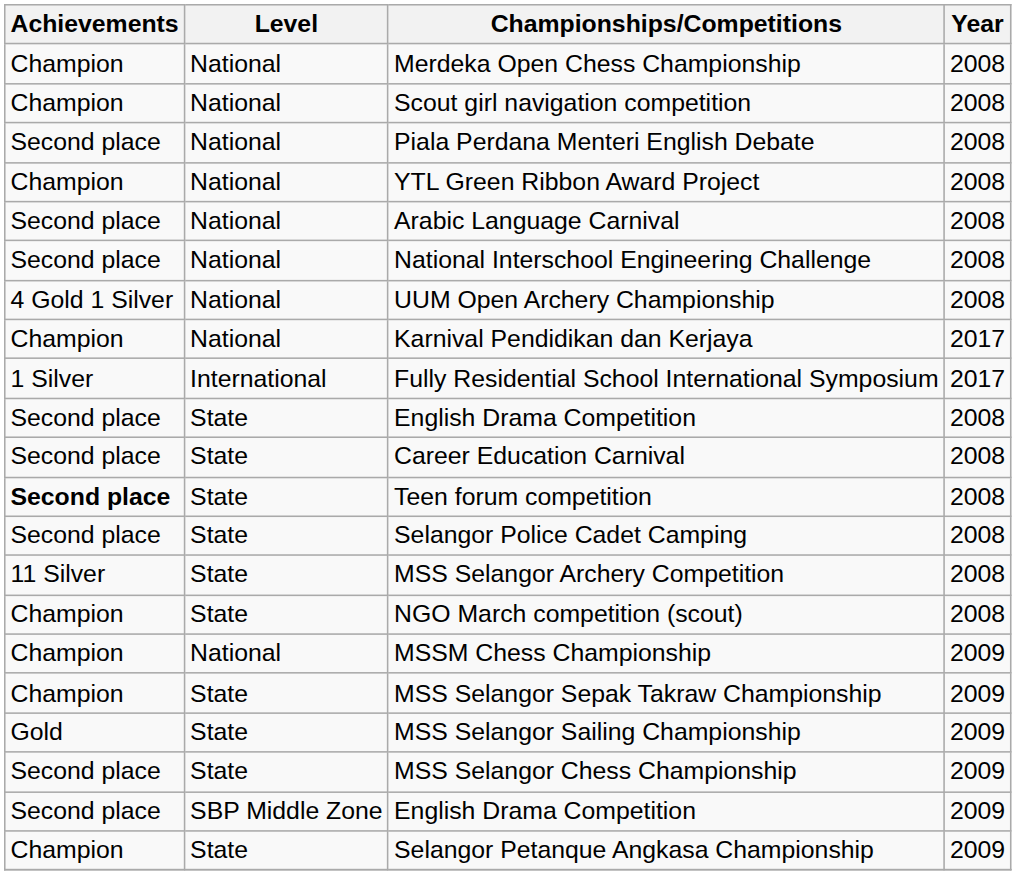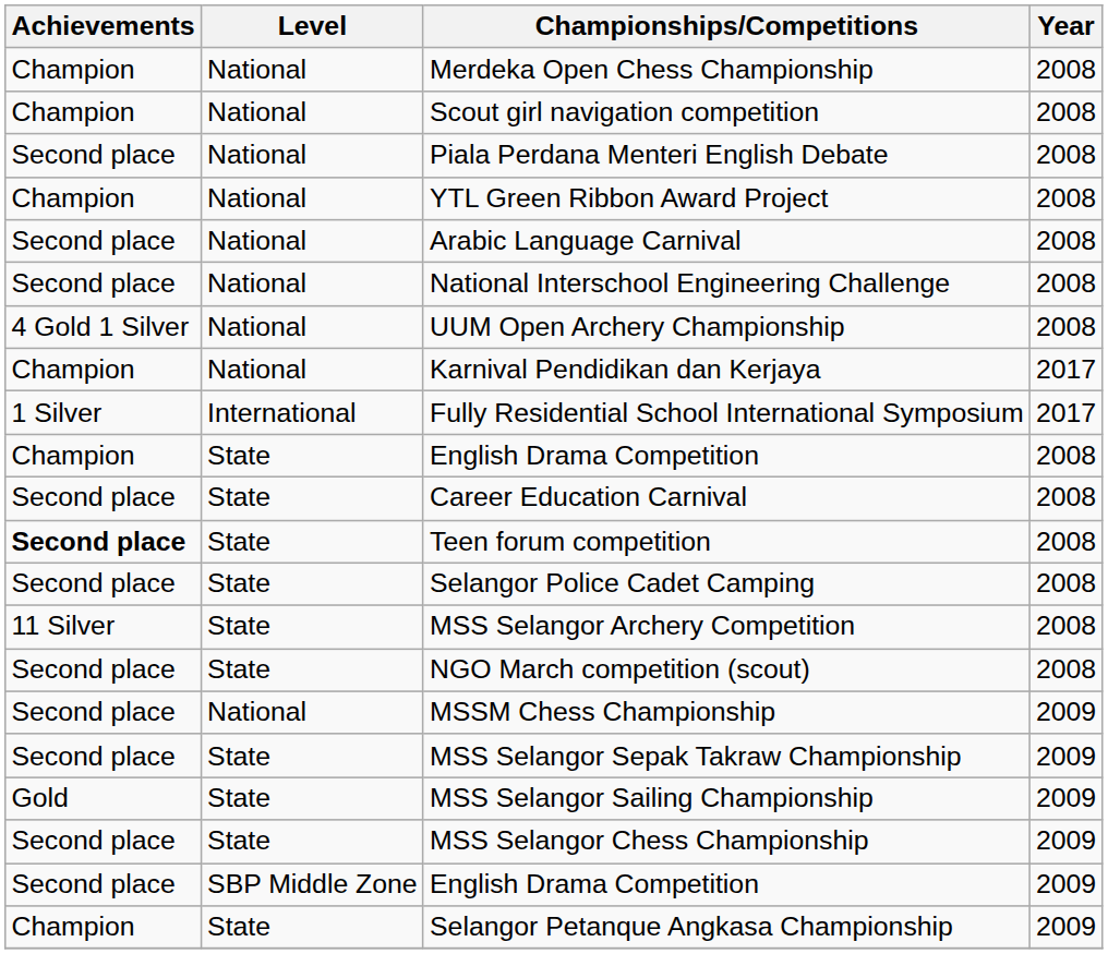State / English Drama Competition | Achievements: Second place -> Champion
NGO March competition (scout) | Achievements: Champion -> Second place
MSSM Chess Championship | Achievements: Champion -> Second place
MSS Selangor Sepak Takraw Championship | Achievements: Champion -> Second place
